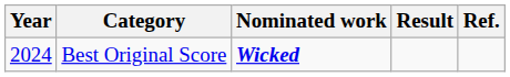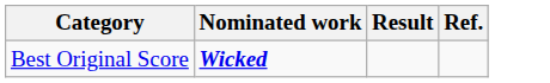- column: Year | 2024
